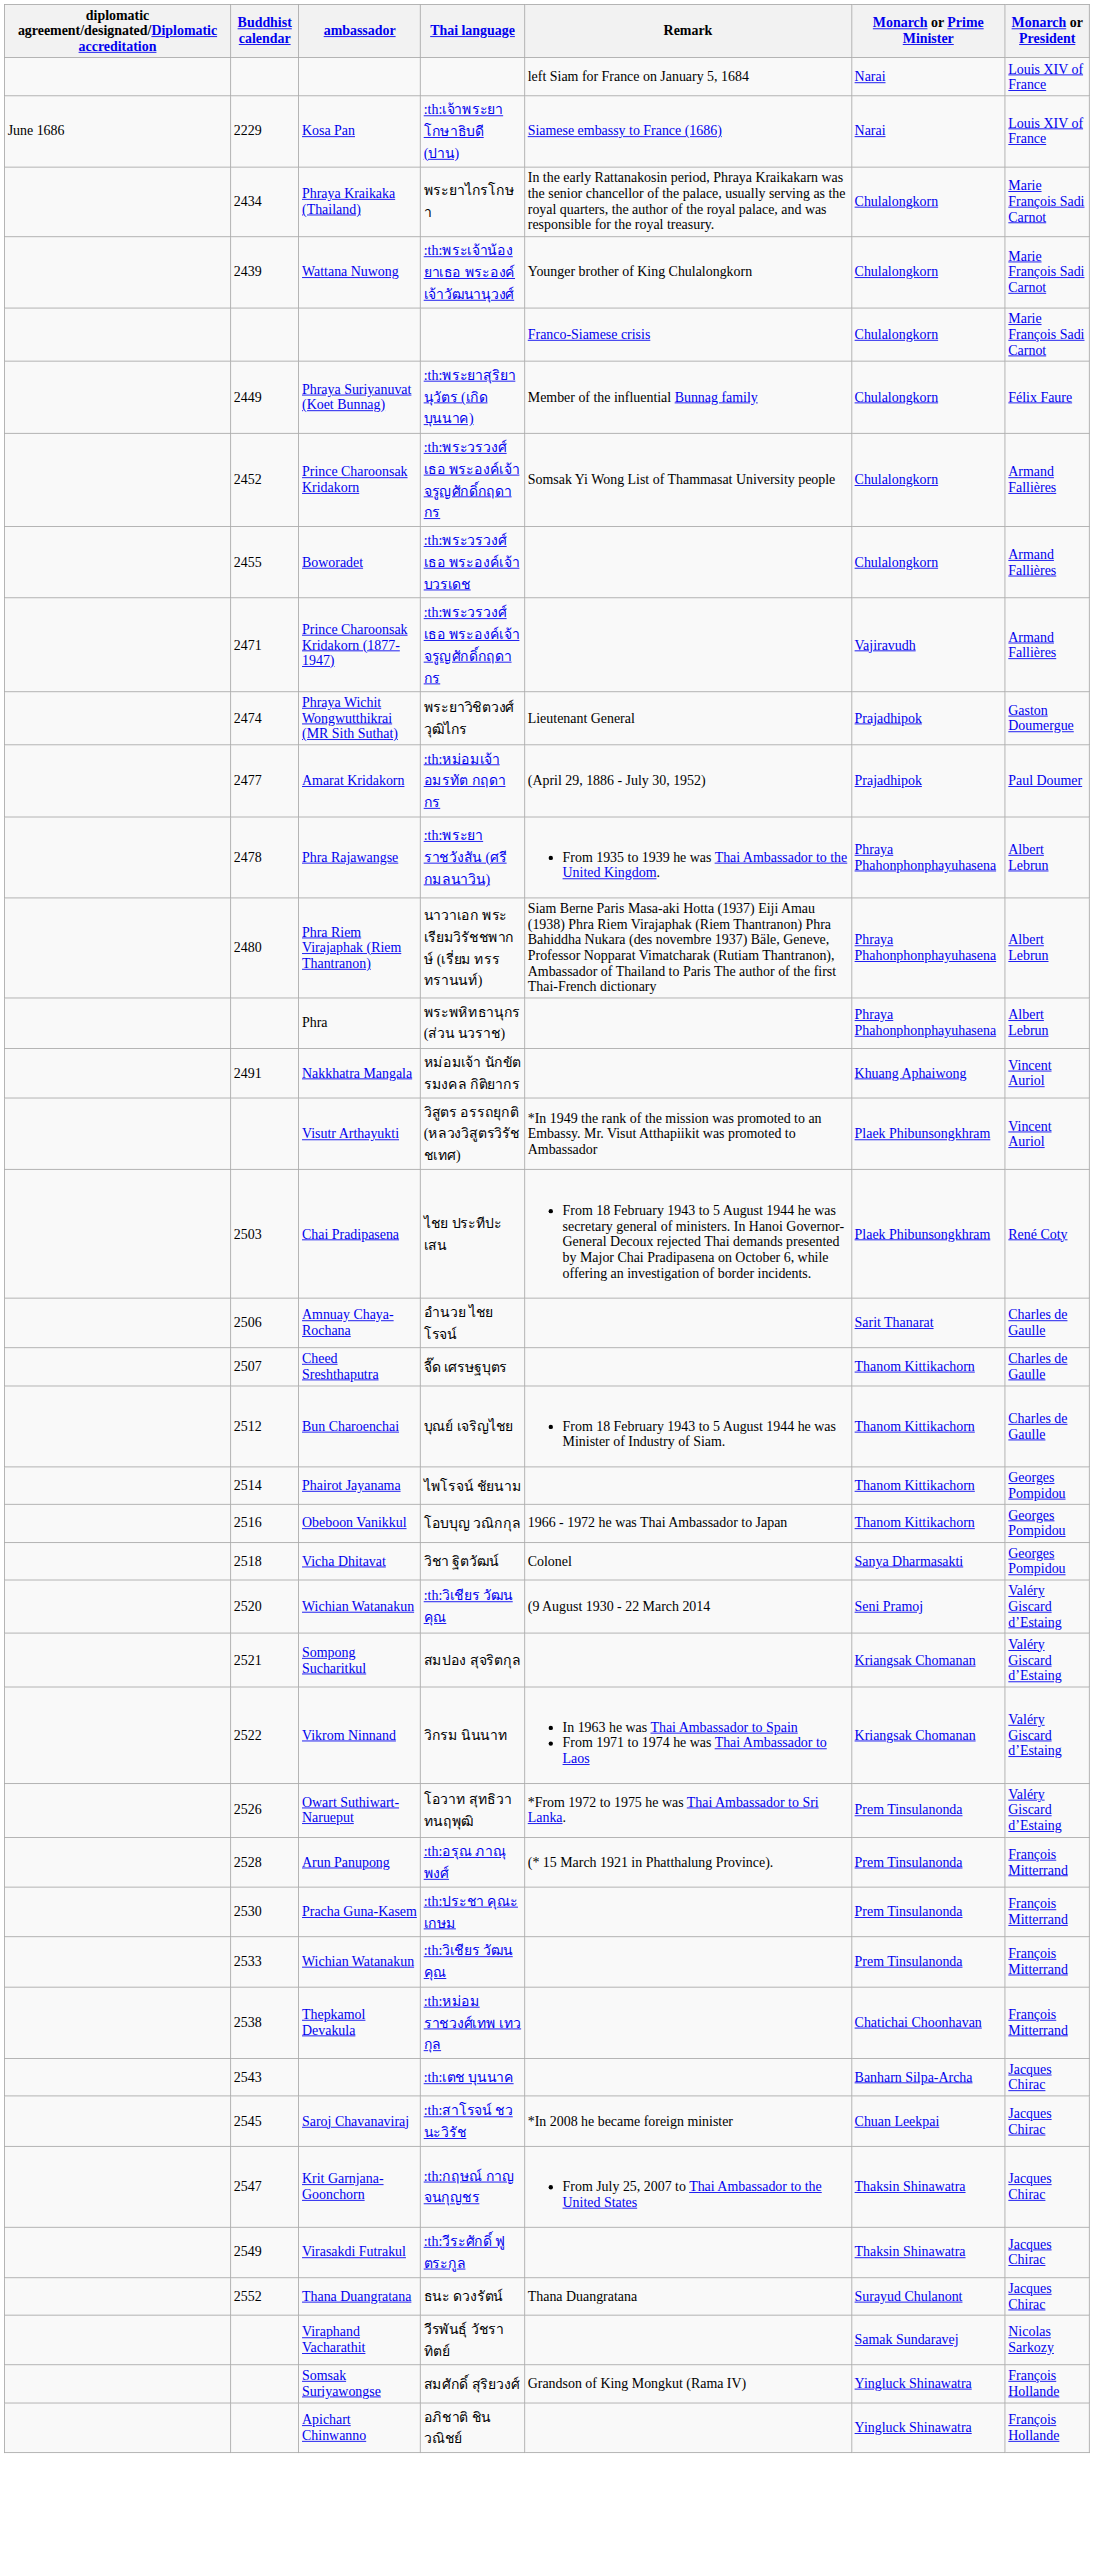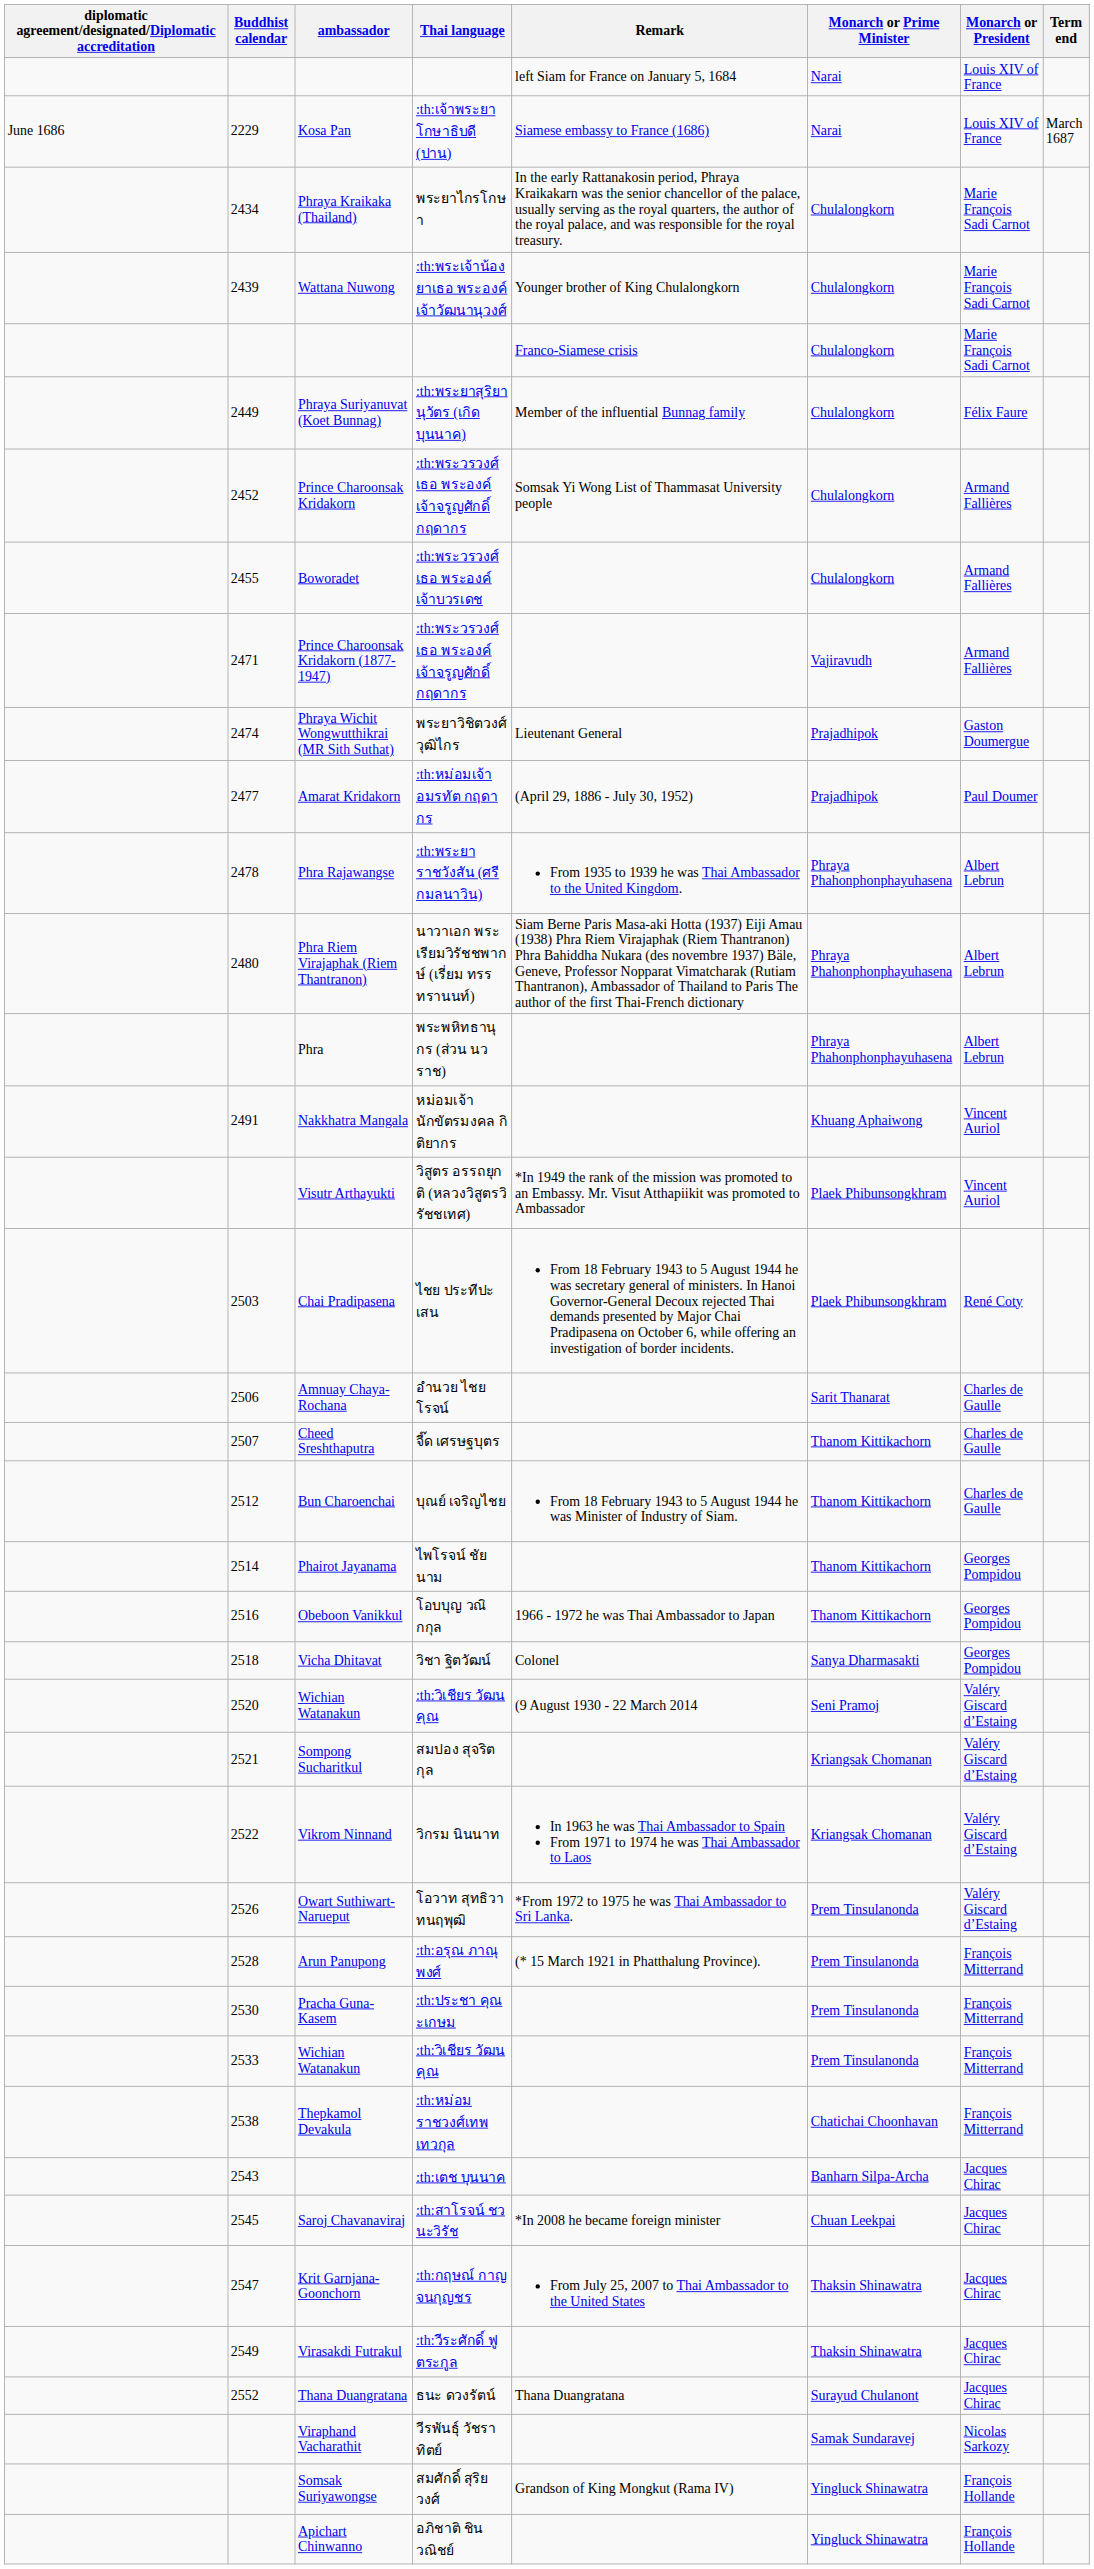+ column: Term end | March 1687
